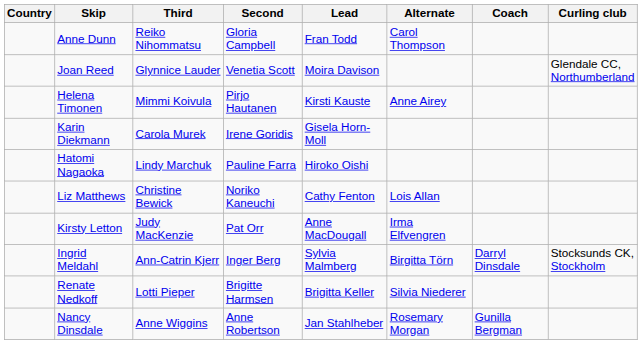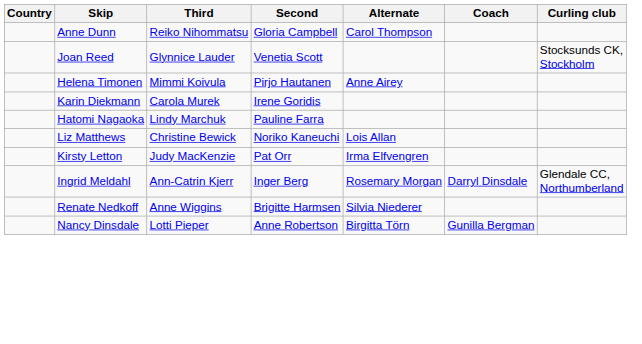- column: Lead | Fran Todd | Moira Davison | Kirsti Kauste | Gisela Horn-Moll | Hiroko Oishi | Cathy Fenton | Anne MacDougall | Sylvia Malmberg | Brigitta Keller | Jan Stahlheber
Joan Reed | Curling club: Glendale CC, Northumberland -> Stocksunds CK, Stockholm
Ingrid Meldahl | Alternate: Birgitta Törn -> Rosemary Morgan
Ingrid Meldahl | Curling club: Stocksunds CK, Stockholm -> Glendale CC, Northumberland
Renate Nedkoff | Third: Lotti Pieper -> Anne Wiggins
Nancy Dinsdale | Third: Anne Wiggins -> Lotti Pieper
Nancy Dinsdale | Alternate: Rosemary Morgan -> Birgitta Törn
